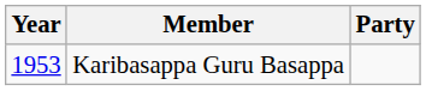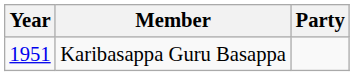Karibasappa Guru Basappa | Year: 1953 -> 1951
